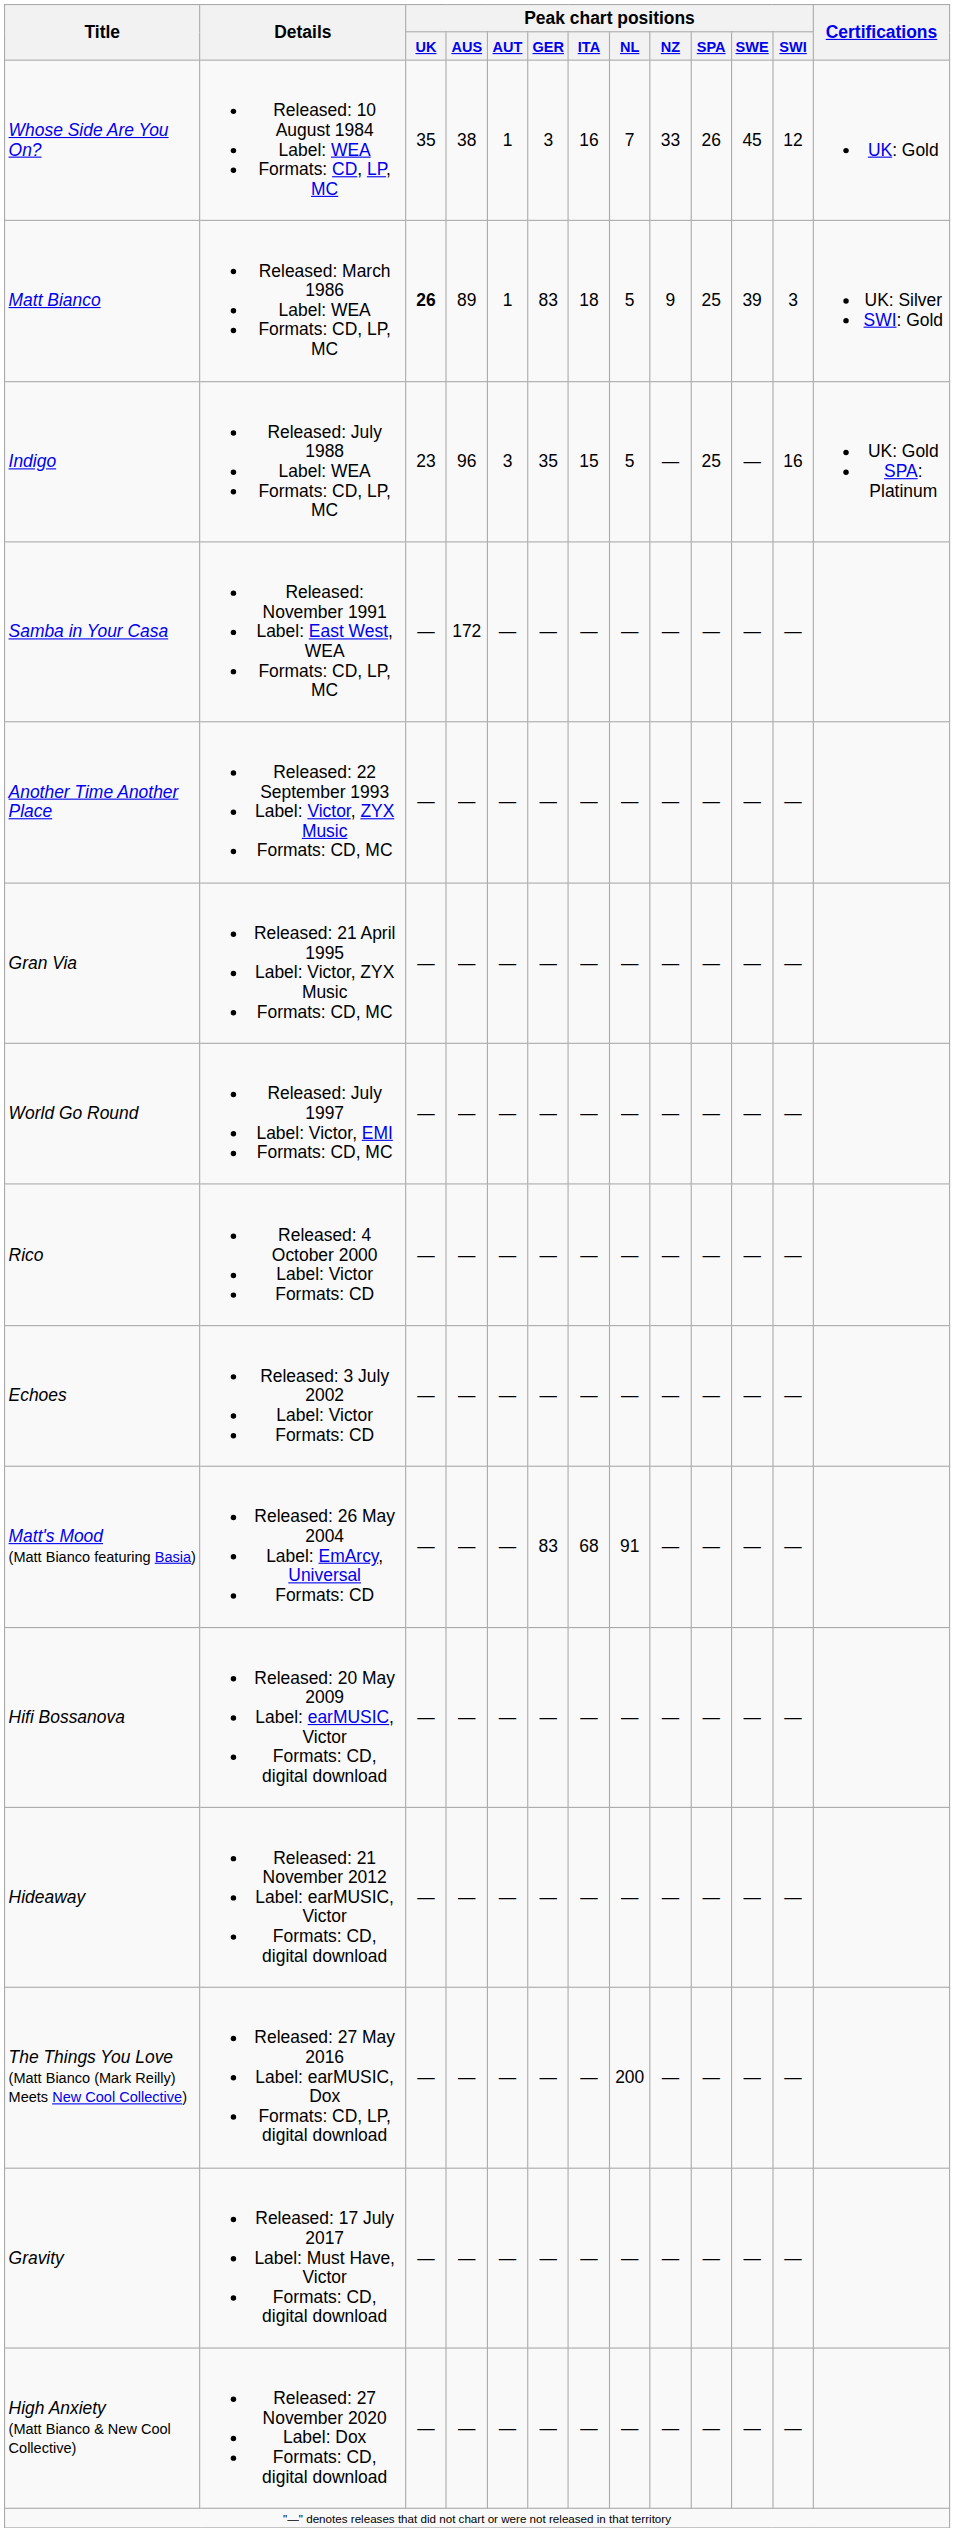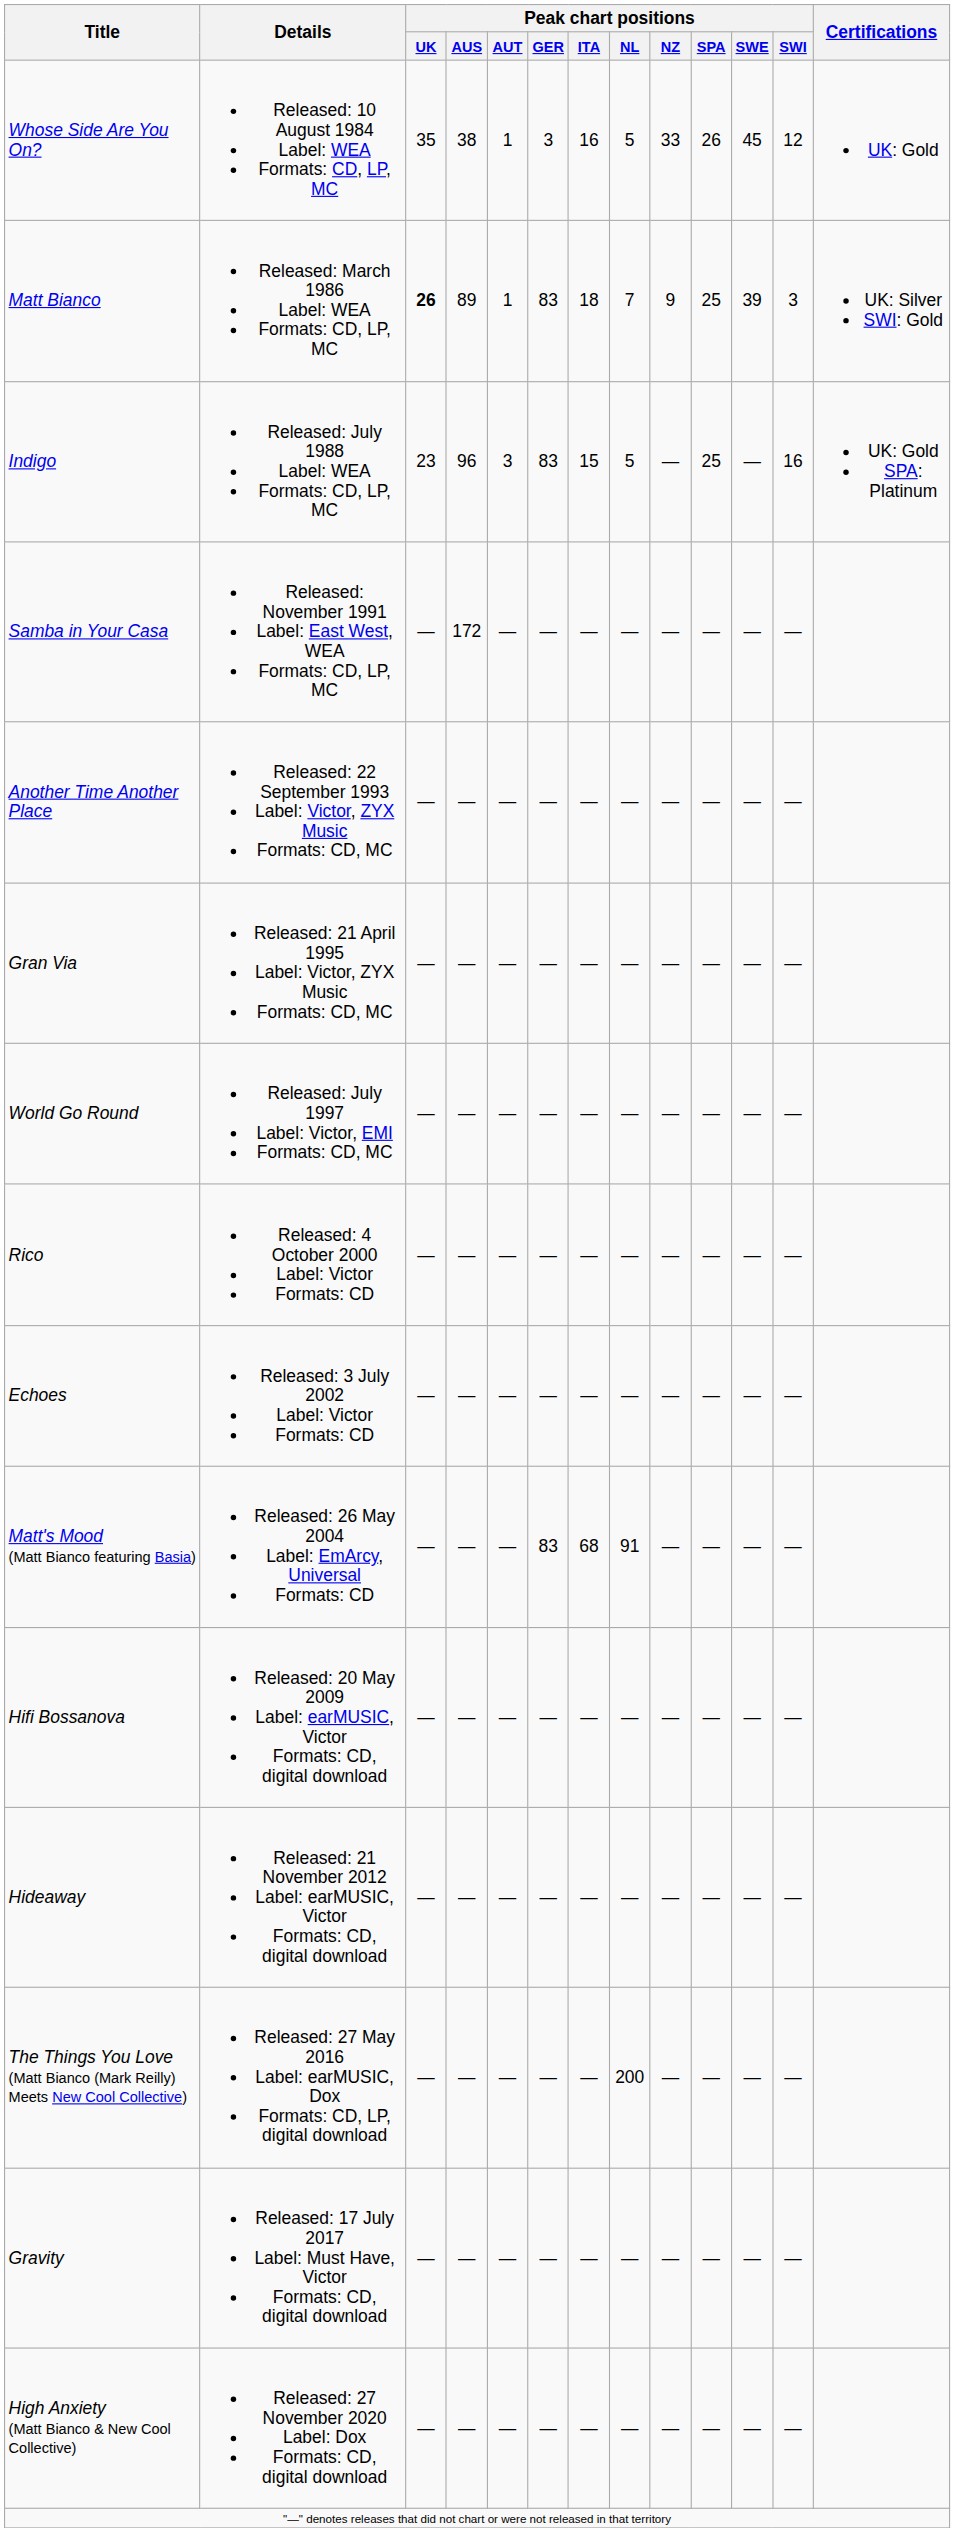Whose Side Are You On? | Peak chart positions / NL: 7 -> 5
Matt Bianco | Peak chart positions / NL: 5 -> 7
Indigo | Peak chart positions / GER: 35 -> 83
